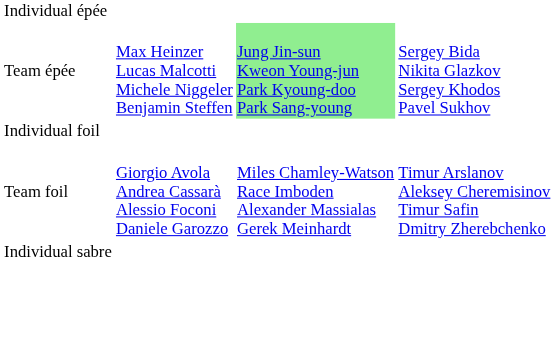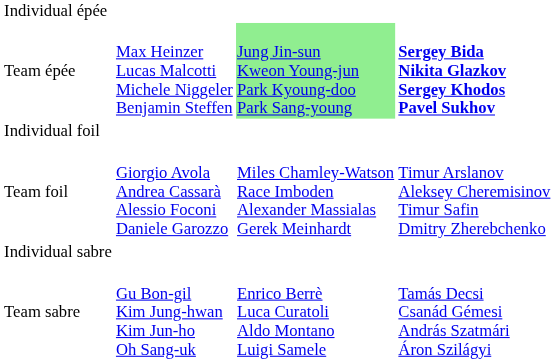Team épée | column 4: normal -> bold
+ row: Team sabre | Gu Bon-gil Kim Jung-hwan Kim Jun-ho Oh Sang-uk | Enrico Berrè Luca Curatoli Aldo Montano Luigi Samele | Tamás Decsi Csanád Gémesi András Szatmári Áron Szilágyi
